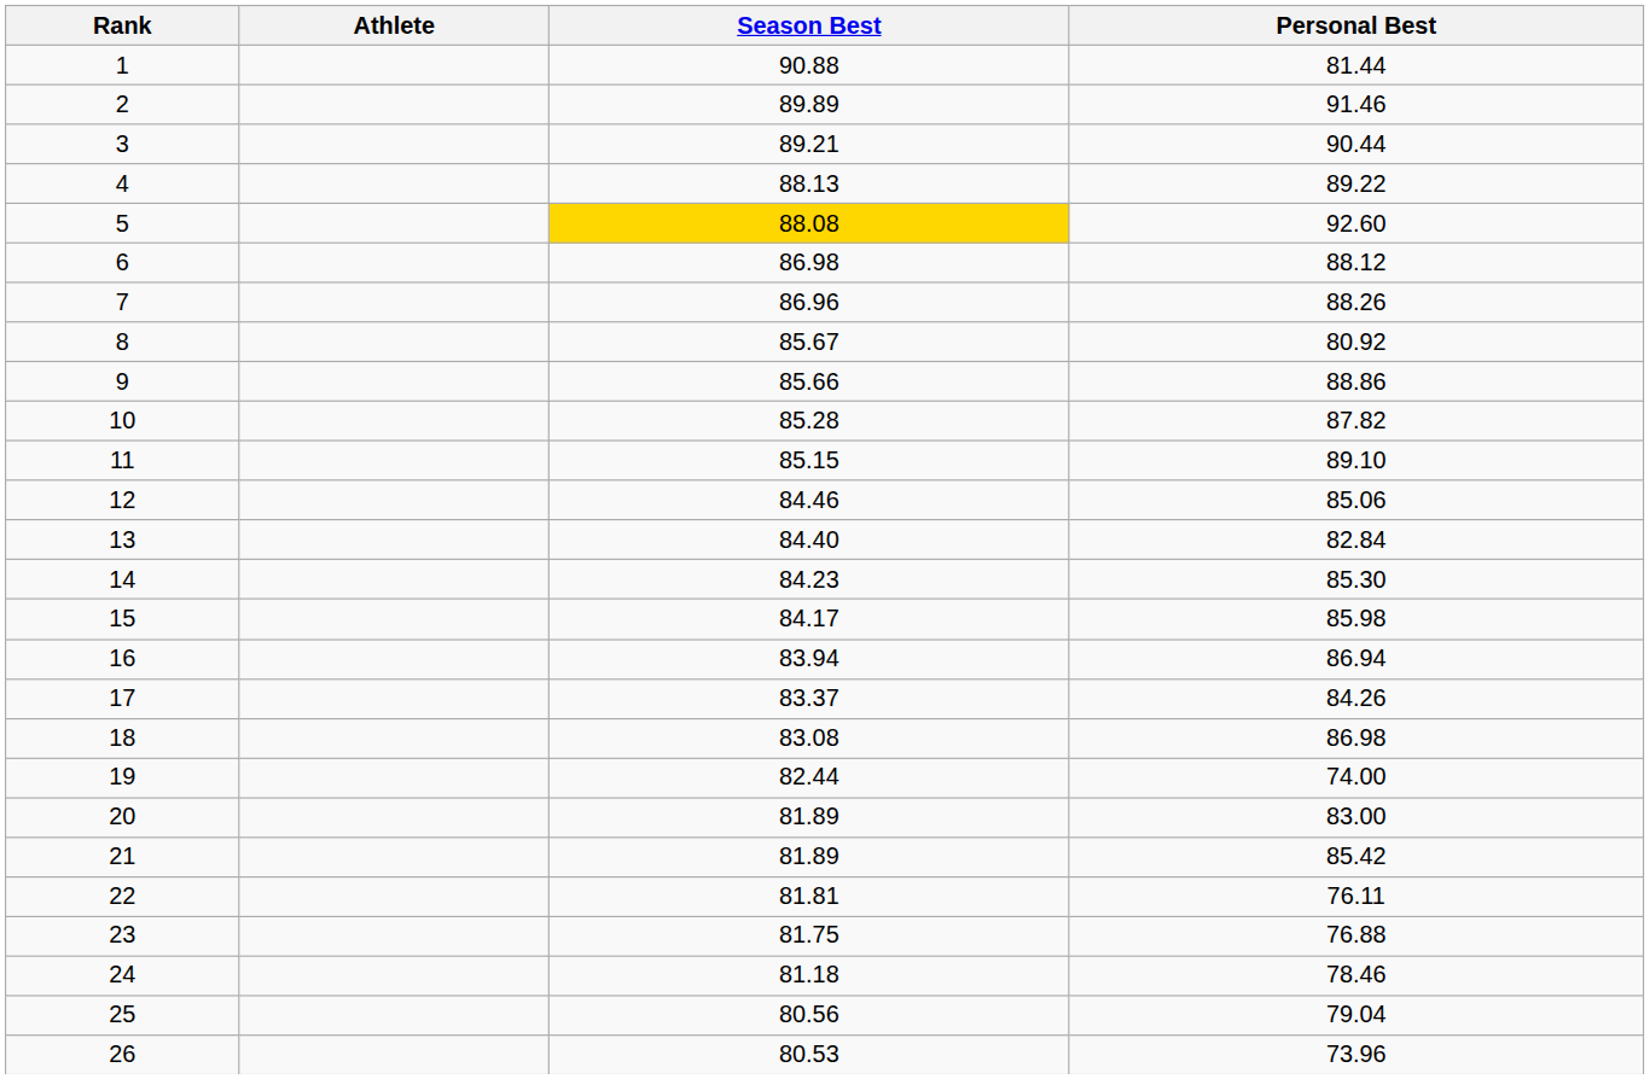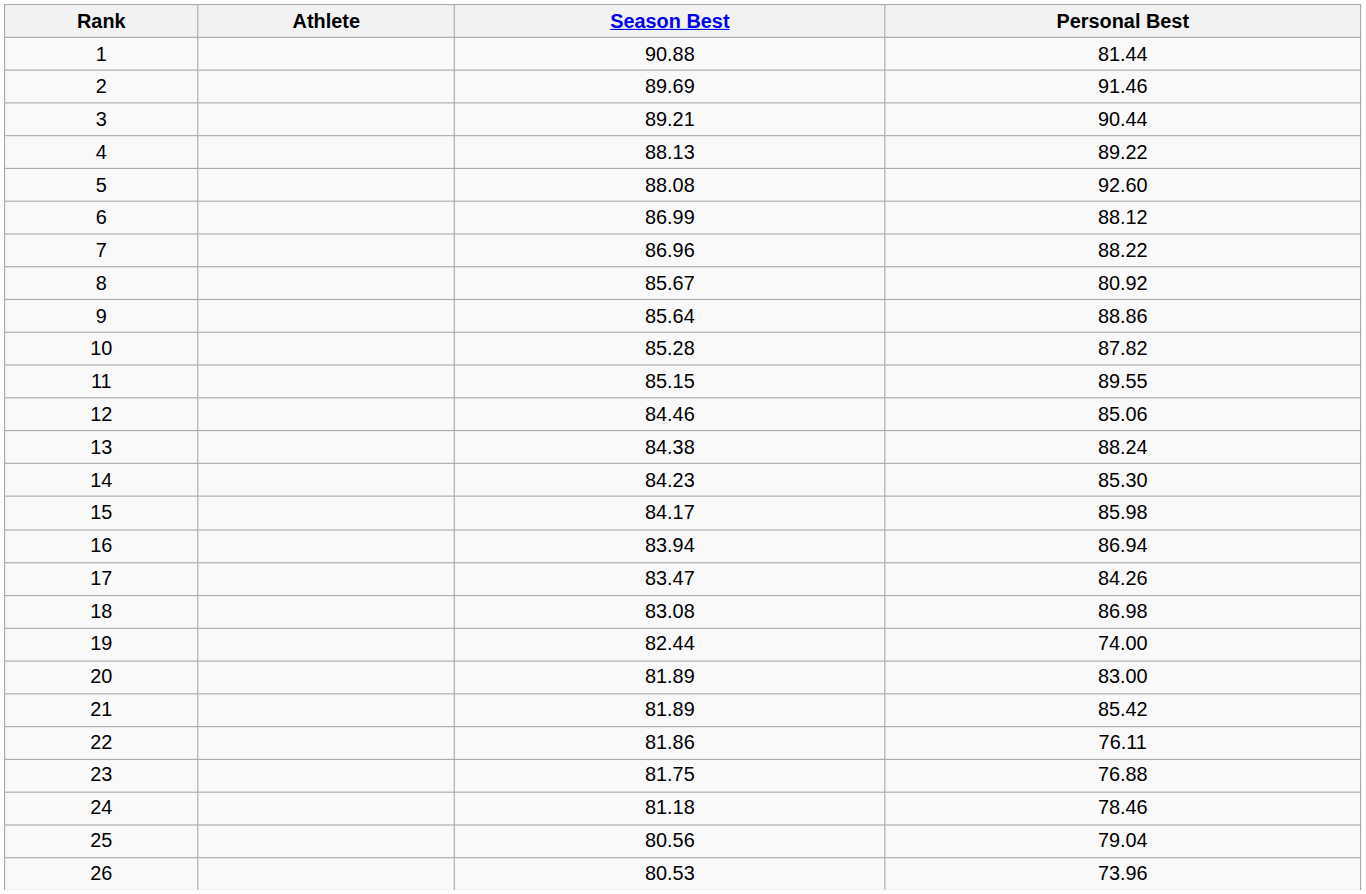2 | Season Best: 89.89 -> 89.69
5 | Season Best: gold background -> no background
6 | Season Best: 86.98 -> 86.99
7 | Personal Best: 88.26 -> 88.22
9 | Season Best: 85.66 -> 85.64
11 | Personal Best: 89.10 -> 89.55
13 | Season Best: 84.40 -> 84.38
13 | Personal Best: 82.84 -> 88.24
17 | Season Best: 83.37 -> 83.47
22 | Season Best: 81.81 -> 81.86
